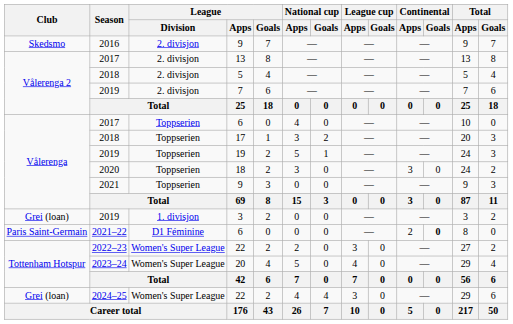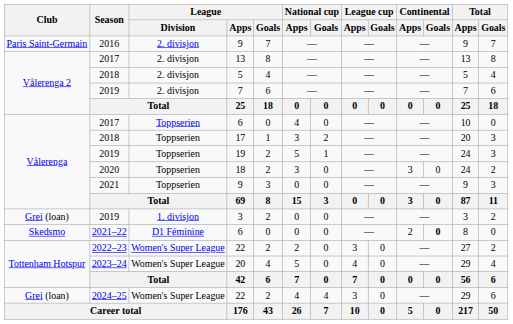2016 / 9 | Club: Skedsmo -> Paris Saint-Germain
2021–22 / 6 | Club: Paris Saint-Germain -> Skedsmo
